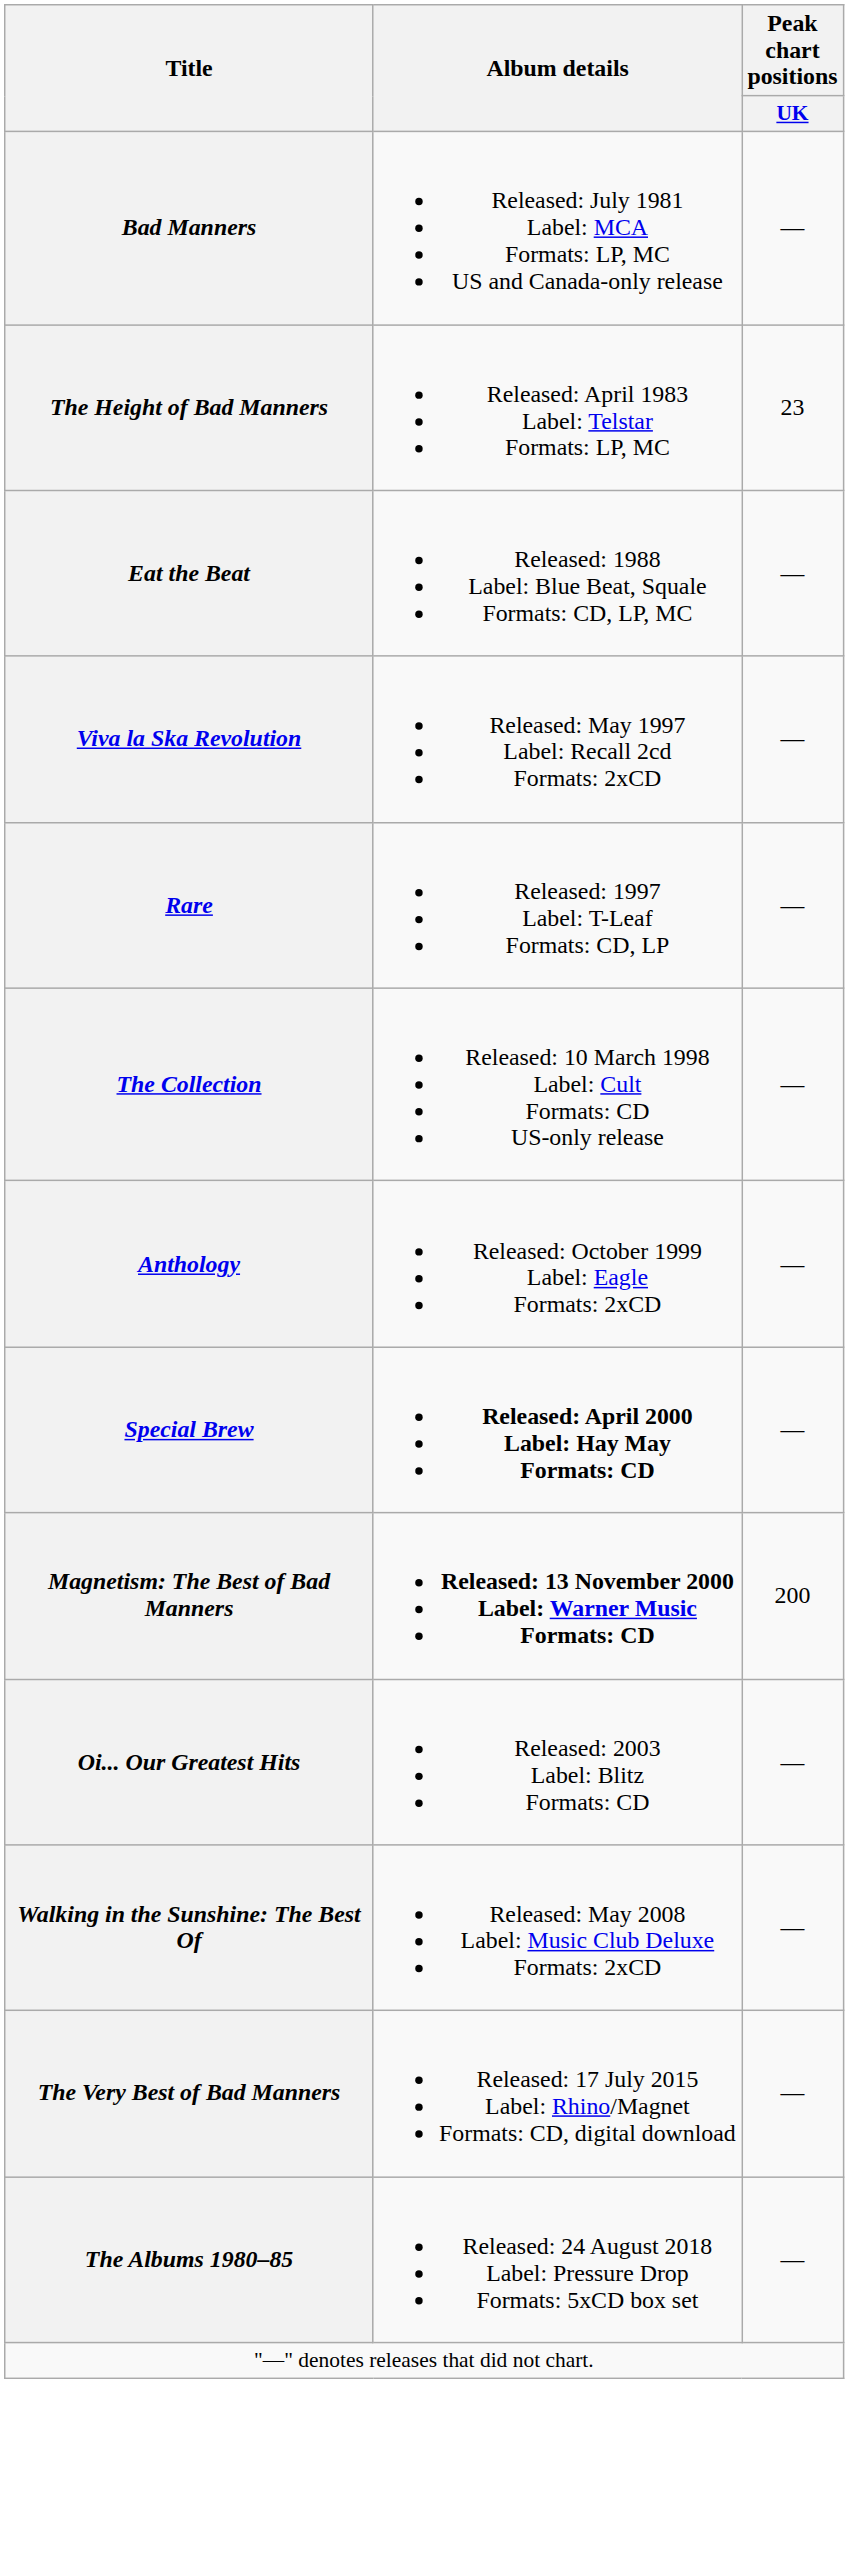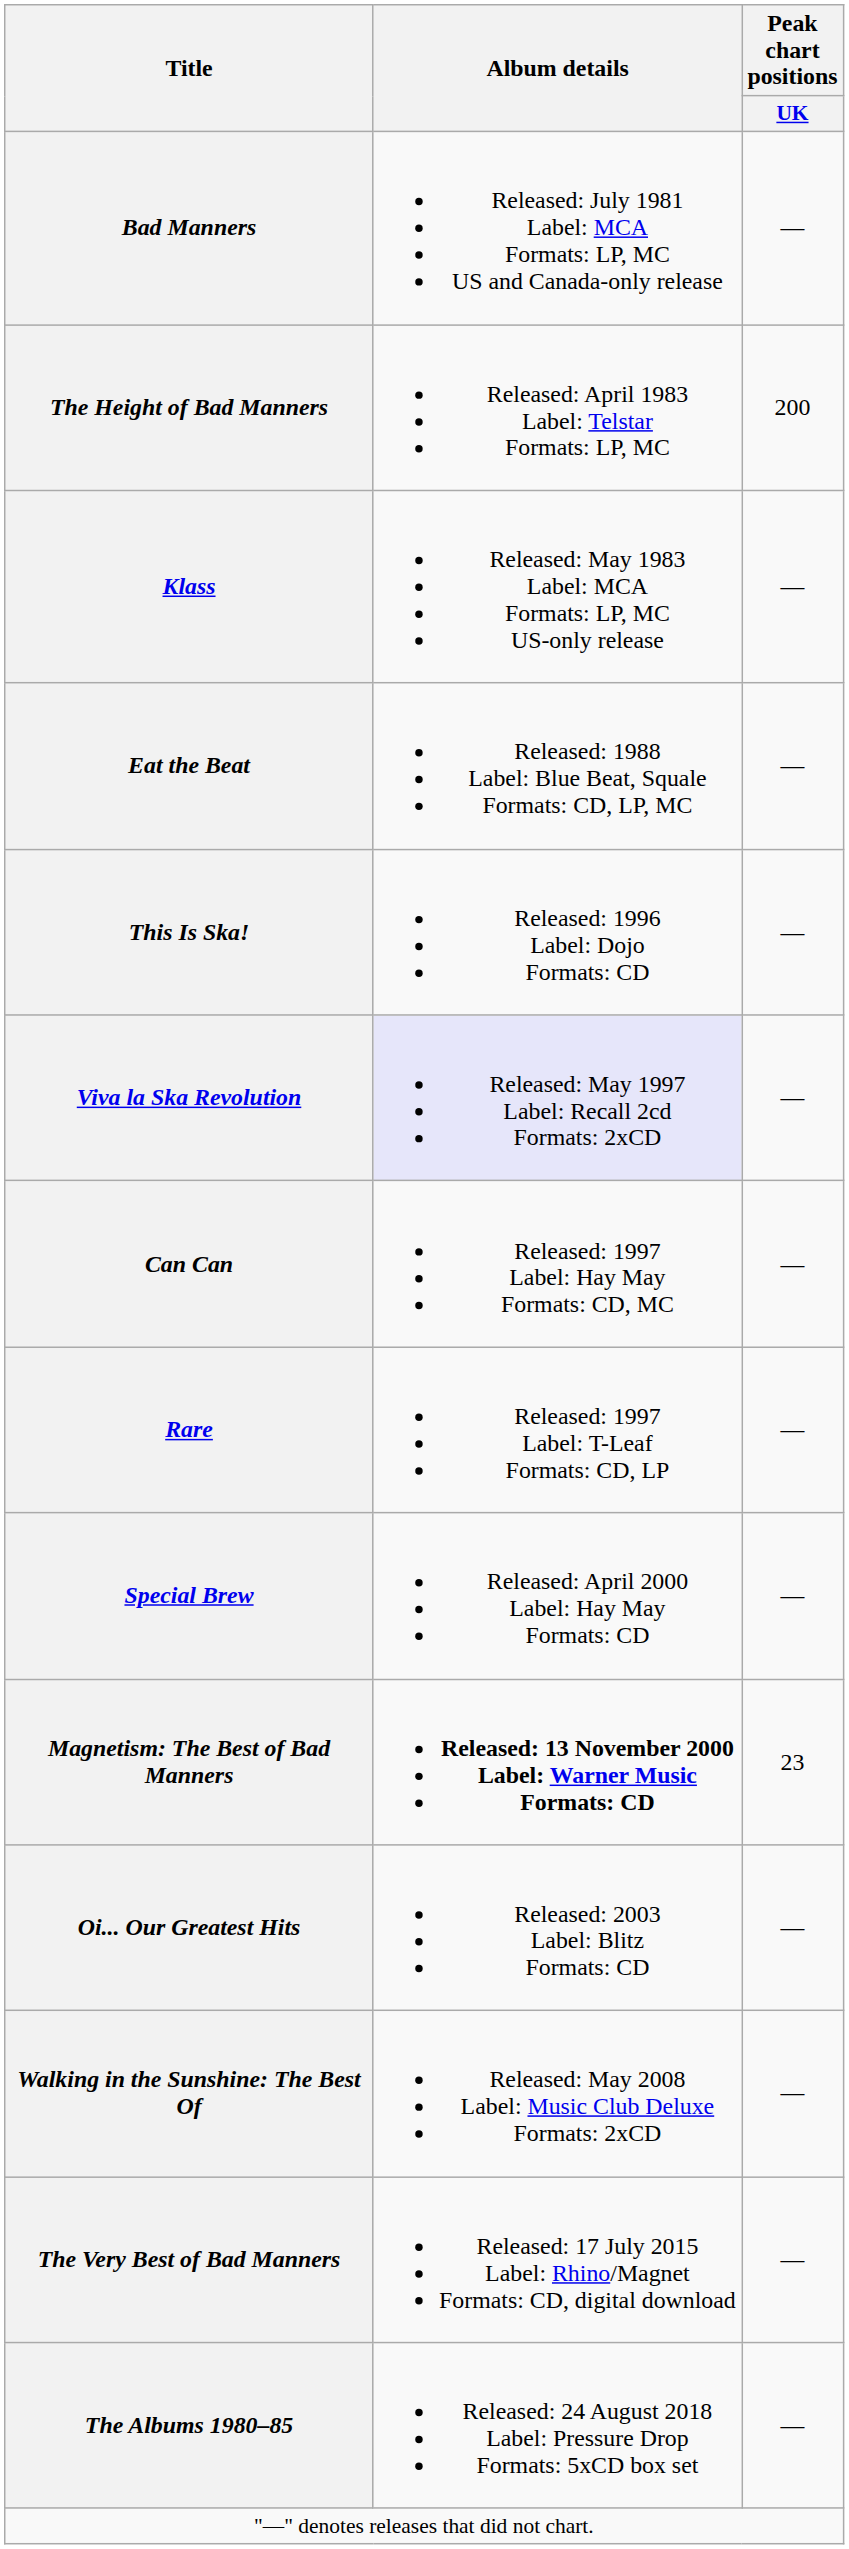The Height of Bad Manners | Peak chart positions / UK: 23 -> 200
+ row: Klass | Released: May 1983 Label: MCA Formats: LP, MC US-only release | —
+ row: This Is Ska! | Released: 1996 Label: Dojo Formats: CD | —
Viva la Ska Revolution | Album details: no background -> lavender background
+ row: Can Can | Released: 1997 Label: Hay May Formats: CD, MC | —
- row: The Collection | Released: 10 March 1998 Label: Cult Formats: CD US-only release | —
- row: Anthology | Released: October 1999 Label: Eagle Formats: 2xCD | —
Special Brew | Album details: bold -> normal
Magnetism: The Best of Bad Manners | Peak chart positions / UK: 200 -> 23
